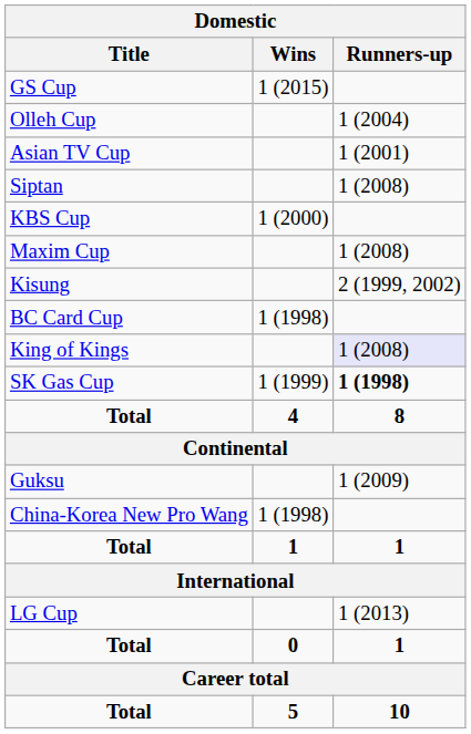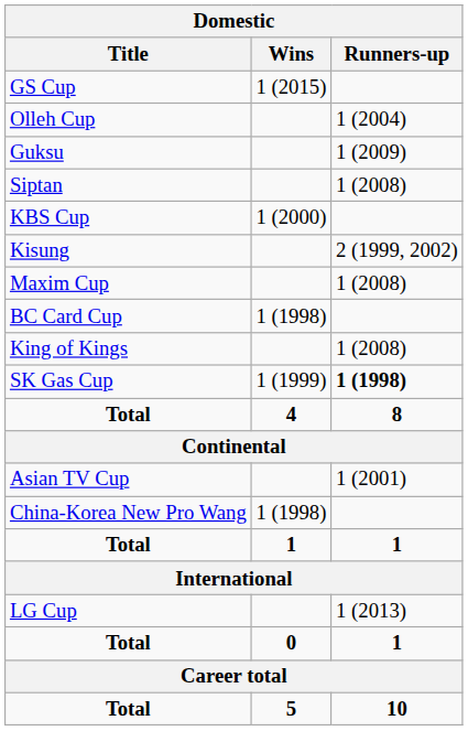rows swapped: Guksu <-> Asian TV Cup
rows swapped: Maxim Cup <-> Kisung
King of Kings | Runners-up: lavender background -> no background
